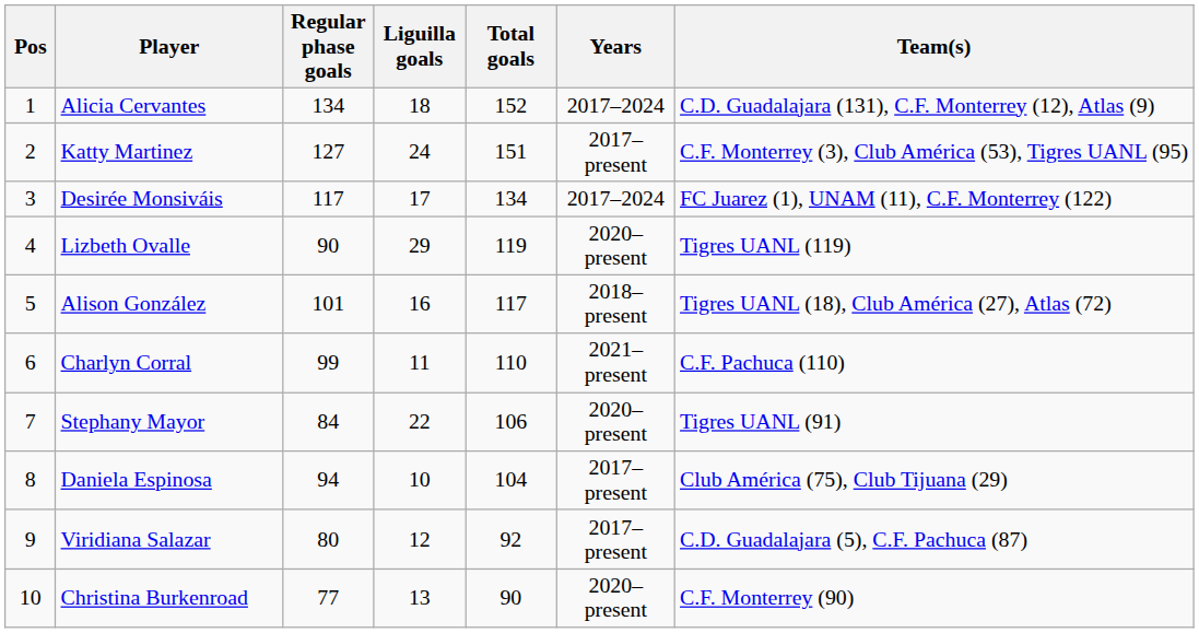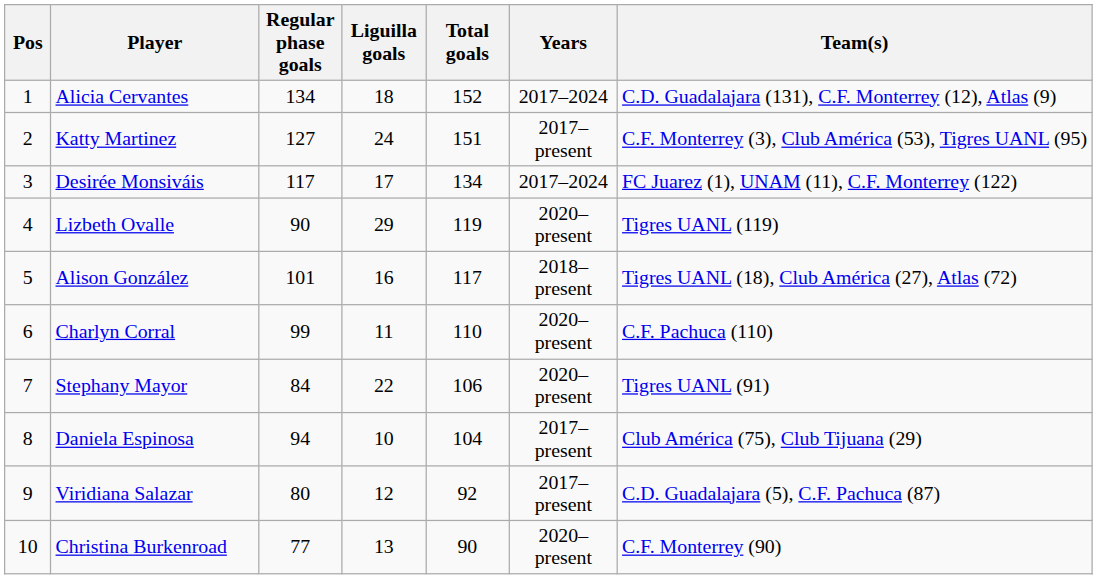Charlyn Corral | Years: 2021–present -> 2020–present
